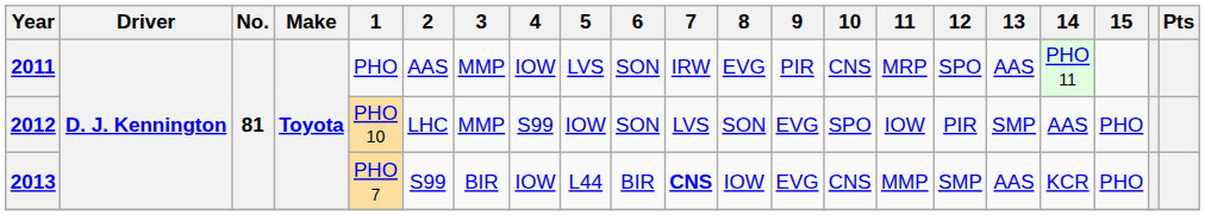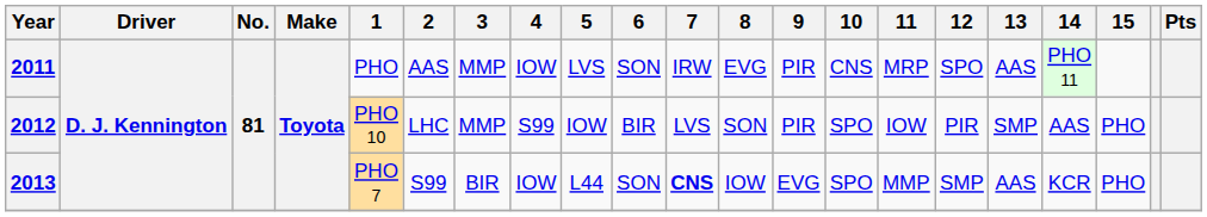2012 | 6: SON -> BIR
2012 | 9: EVG -> PIR
2013 | 6: BIR -> SON
2013 | 10: CNS -> SPO
